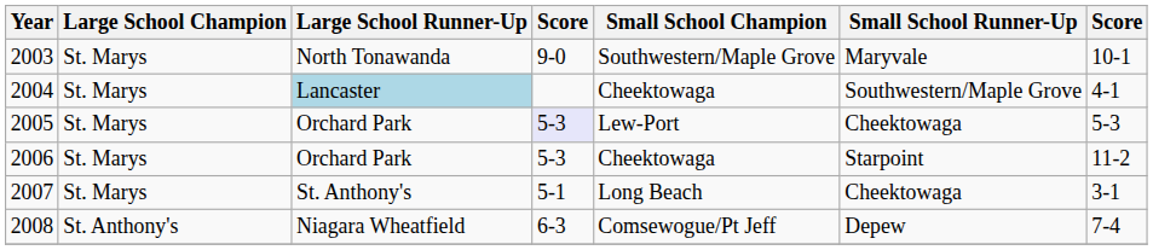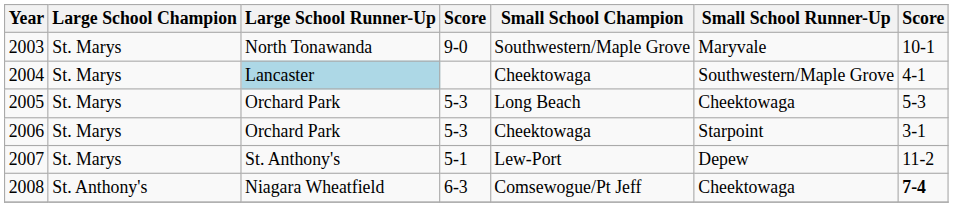2005 | column 4: lavender background -> no background
2005 | Small School Champion: Lew-Port -> Long Beach
2006 | column 7: 11-2 -> 3-1
2007 | Small School Champion: Long Beach -> Lew-Port
2007 | Small School Runner-Up: Cheektowaga -> Depew
2007 | column 7: 3-1 -> 11-2
2008 | Small School Runner-Up: Depew -> Cheektowaga
2008 | column 7: normal -> bold
